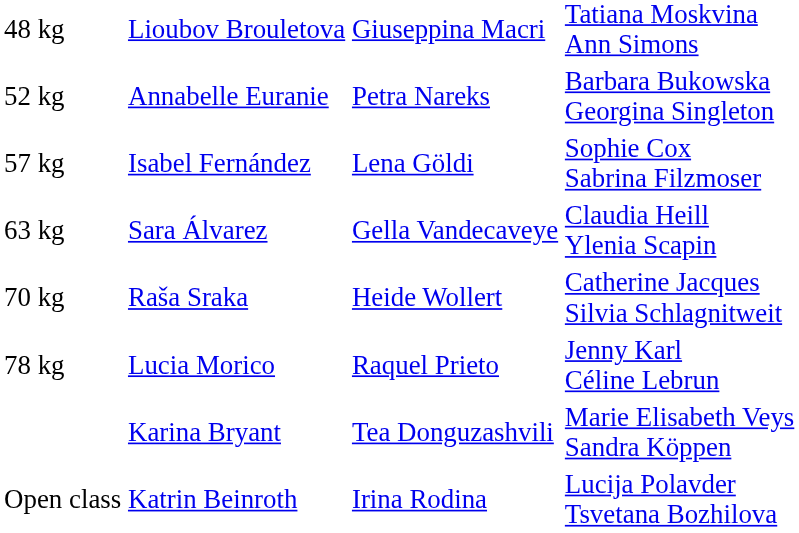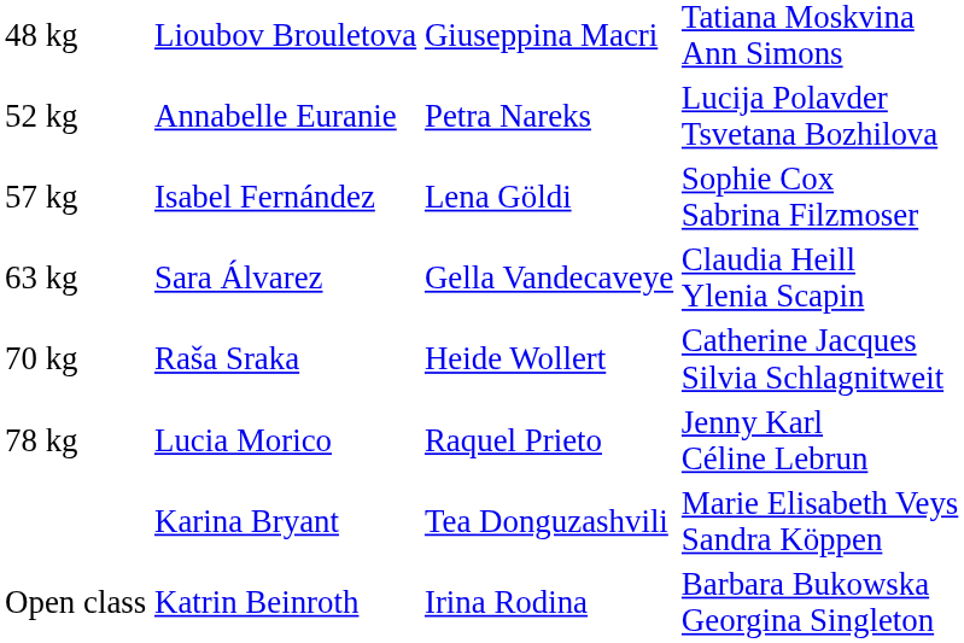52 kg | column 4: Barbara Bukowska Georgina Singleton -> Lucija Polavder Tsvetana Bozhilova
Open class | column 4: Lucija Polavder Tsvetana Bozhilova -> Barbara Bukowska Georgina Singleton
